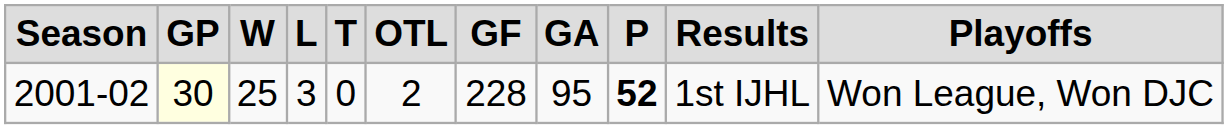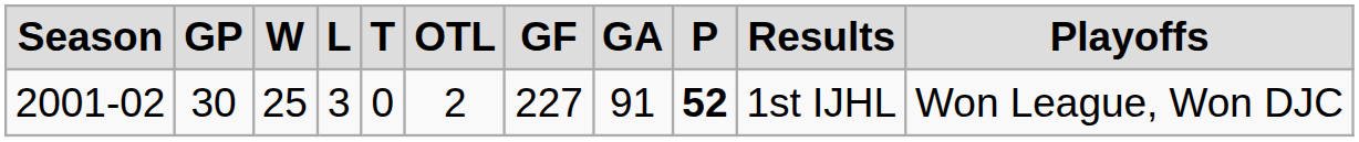2001-02 | GP: lightyellow background -> no background
2001-02 | GF: 228 -> 227
2001-02 | GA: 95 -> 91
